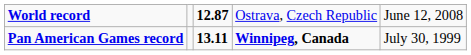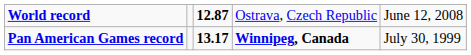Pan American Games record | column 3: 13.11 -> 13.17
